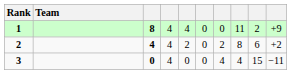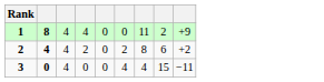- column: Team
